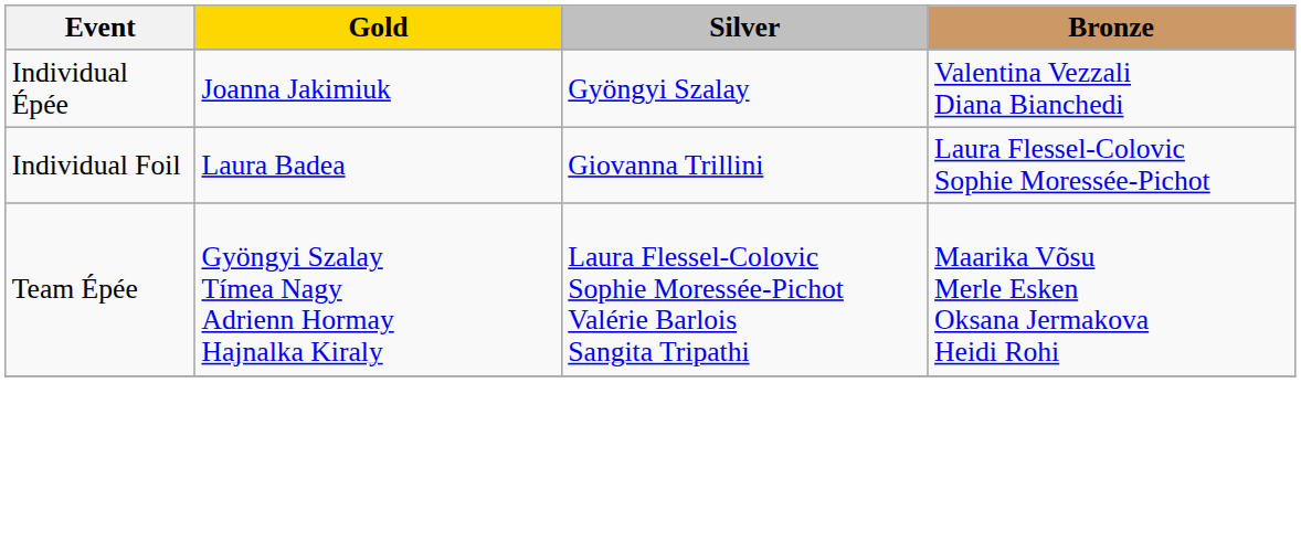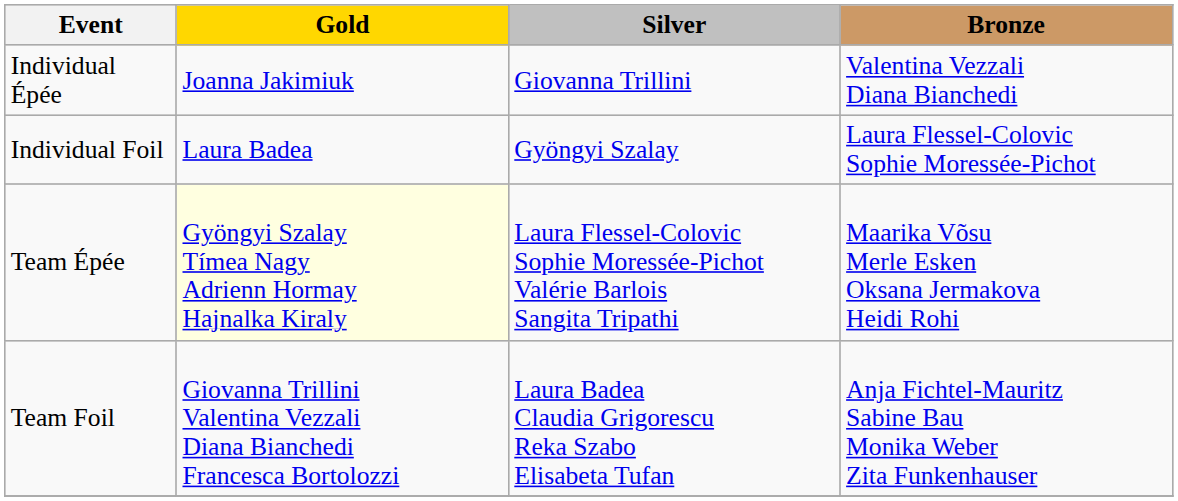Individual Épée | Silver: Gyöngyi Szalay -> Giovanna Trillini
Individual Foil | Silver: Giovanna Trillini -> Gyöngyi Szalay
Team Épée | Gold: no background -> lightyellow background
+ row: Team Foil | Giovanna Trillini Valentina Vezzali Diana Bianchedi Francesca Bortolozzi | Laura Badea Claudia Grigorescu Reka Szabo Elisabeta Tufan | Anja Fichtel-Mauritz Sabine Bau Monika Weber Zita Funkenhauser
